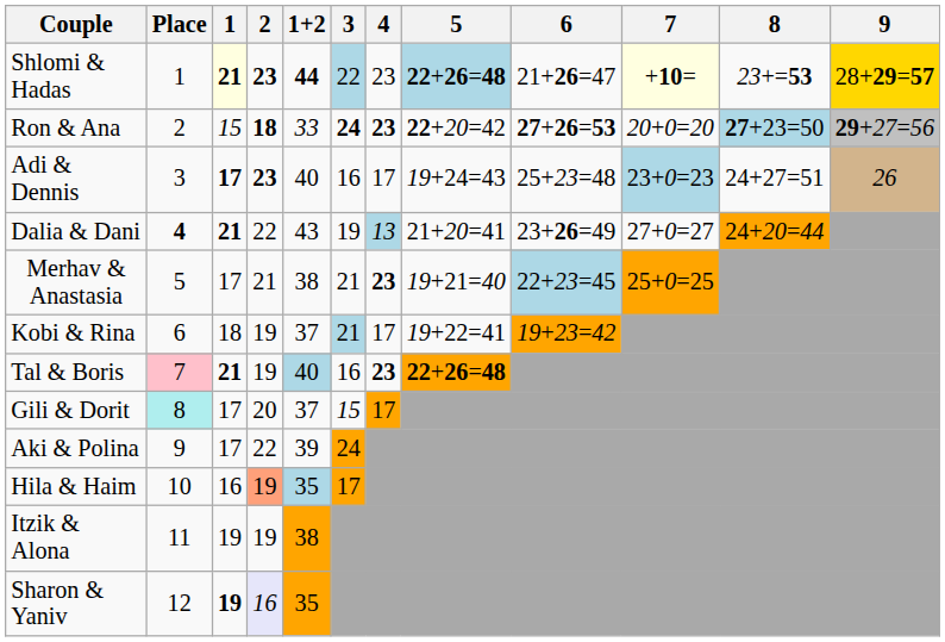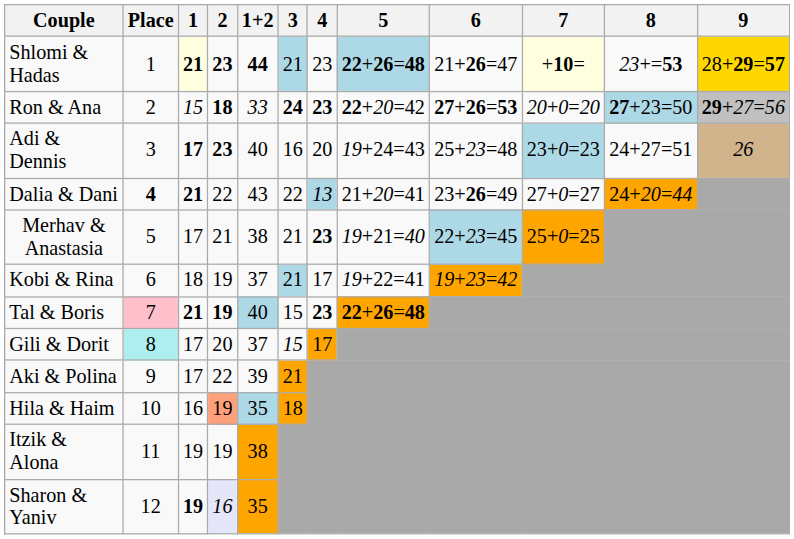Shlomi & Hadas | 3: 22 -> 21
Adi & Dennis | 4: 17 -> 20
Dalia & Dani | 3: 19 -> 22
Tal & Boris | 2: normal -> bold
Tal & Boris | 3: 16 -> 15
Aki & Polina | 3: 24 -> 21
Hila & Haim | 3: 17 -> 18
